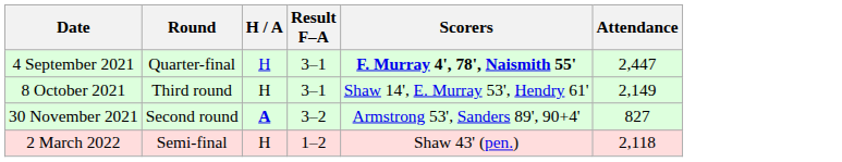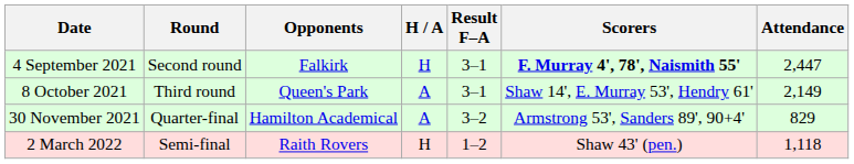+ column: Opponents | Falkirk | Queen's Park | Hamilton Academical | Raith Rovers
4 September 2021 | Round: Quarter-final -> Second round
8 October 2021 | H / A: H -> A
30 November 2021 | Round: Second round -> Quarter-final
30 November 2021 | H / A: bold -> normal
30 November 2021 | Attendance: 827 -> 829
2 March 2022 | Attendance: 2,118 -> 1,118
